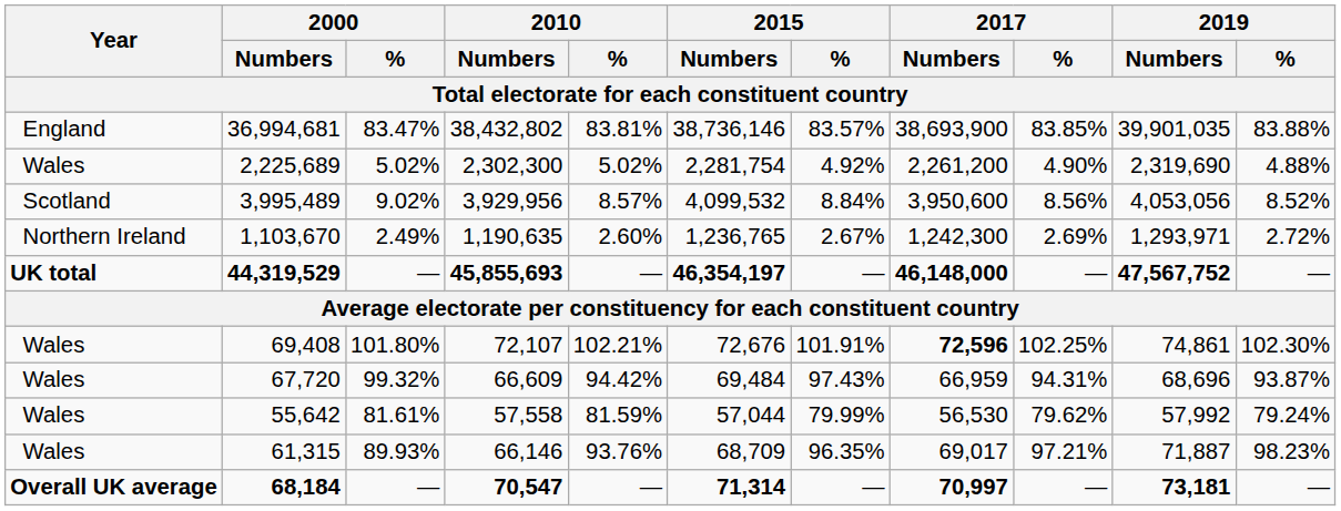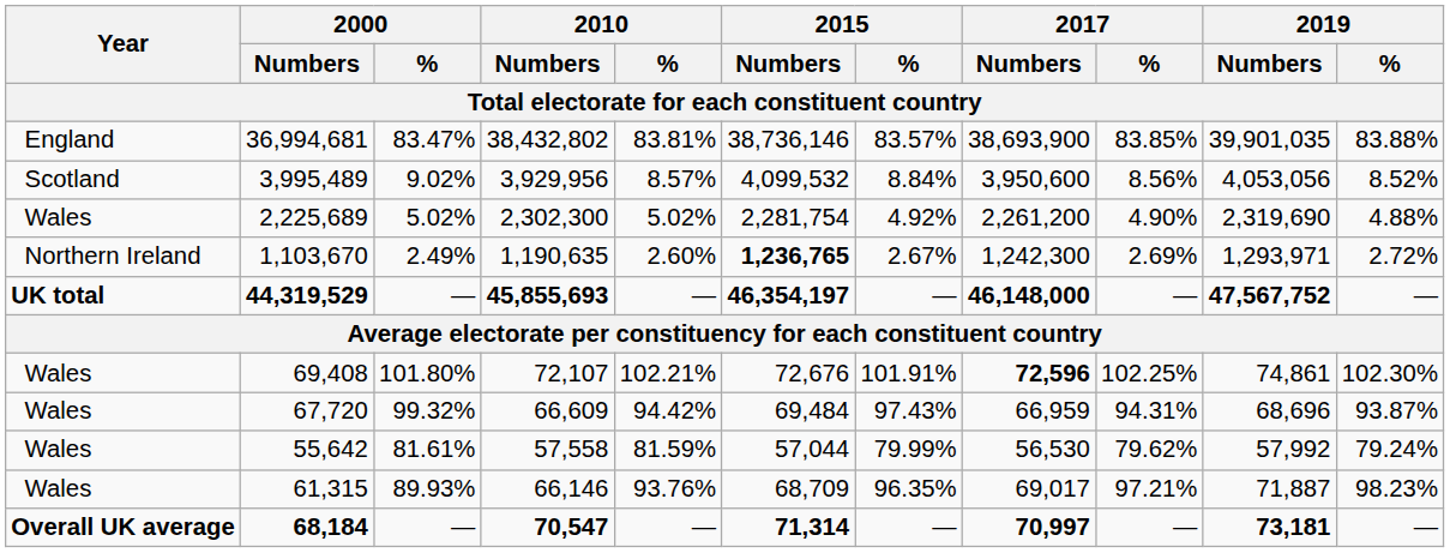rows swapped: 3,995,489 <-> 2,225,689
1,103,670 | 2015 / Numbers: normal -> bold
